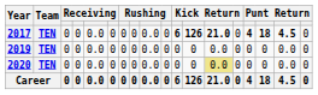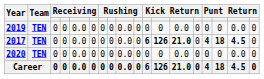rows swapped: 2017 <-> 2019
2020 | column 13: khaki background -> no background
